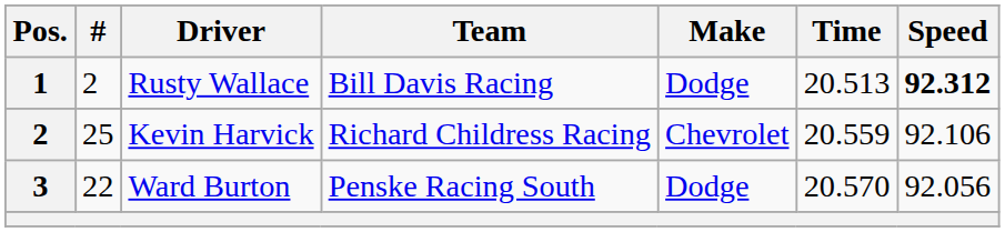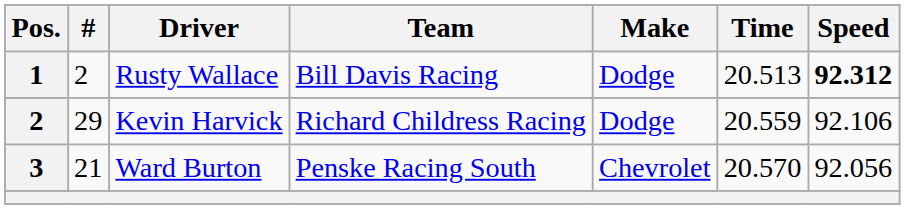Kevin Harvick | #: 25 -> 29
Kevin Harvick | Make: Chevrolet -> Dodge
Ward Burton | #: 22 -> 21
Ward Burton | Make: Dodge -> Chevrolet
